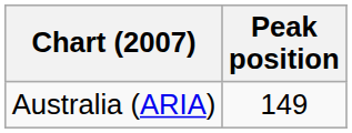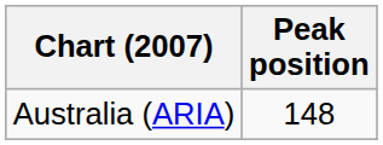Australia (ARIA) | Peak position: 149 -> 148
